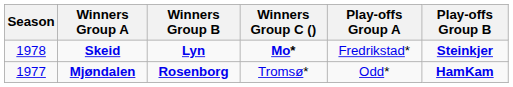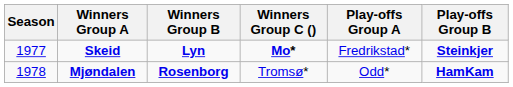Skeid | Season: 1978 -> 1977
Mjøndalen | Season: 1977 -> 1978
